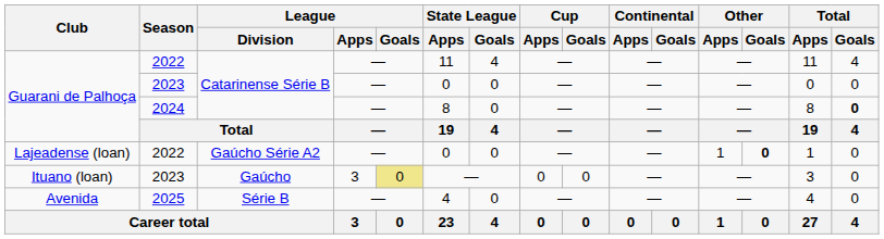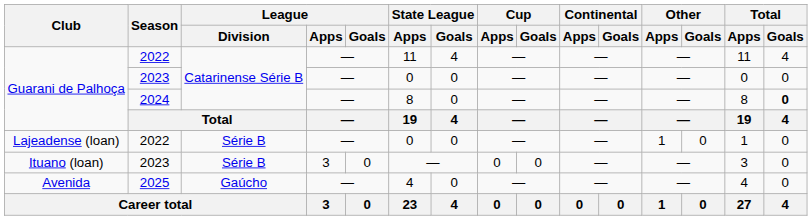Lajeadense (loan) | League / Division: Gaúcho Série A2 -> Série B
Lajeadense (loan) | Other / Goals: bold -> normal
Ituano (loan) | League / Division: Gaúcho -> Série B
Ituano (loan) | League / Goals: khaki background -> no background
Avenida | League / Division: Série B -> Gaúcho
